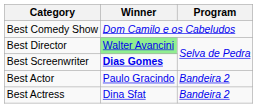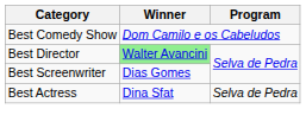Best Screenwriter | Winner: bold -> normal
- row: Best Actor | Paulo Gracindo | Bandeira 2
Best Actress | Program: Bandeira 2 -> Selva de Pedra
